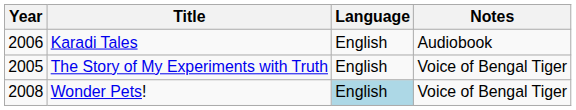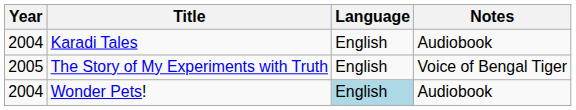Karadi Tales | Year: 2006 -> 2004
Wonder Pets! | Year: 2008 -> 2004
Wonder Pets! | Notes: Voice of Bengal Tiger -> Audiobook
